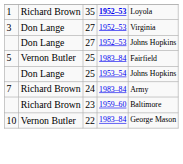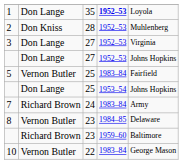1 | column 2: Richard Brown -> Don Lange
+ row: 2 | Don Kniss | 28 | 1952–53 | Muhlenberg
+ row: 8 | Vernon Butler | 23 | 1984–85 | Delaware
